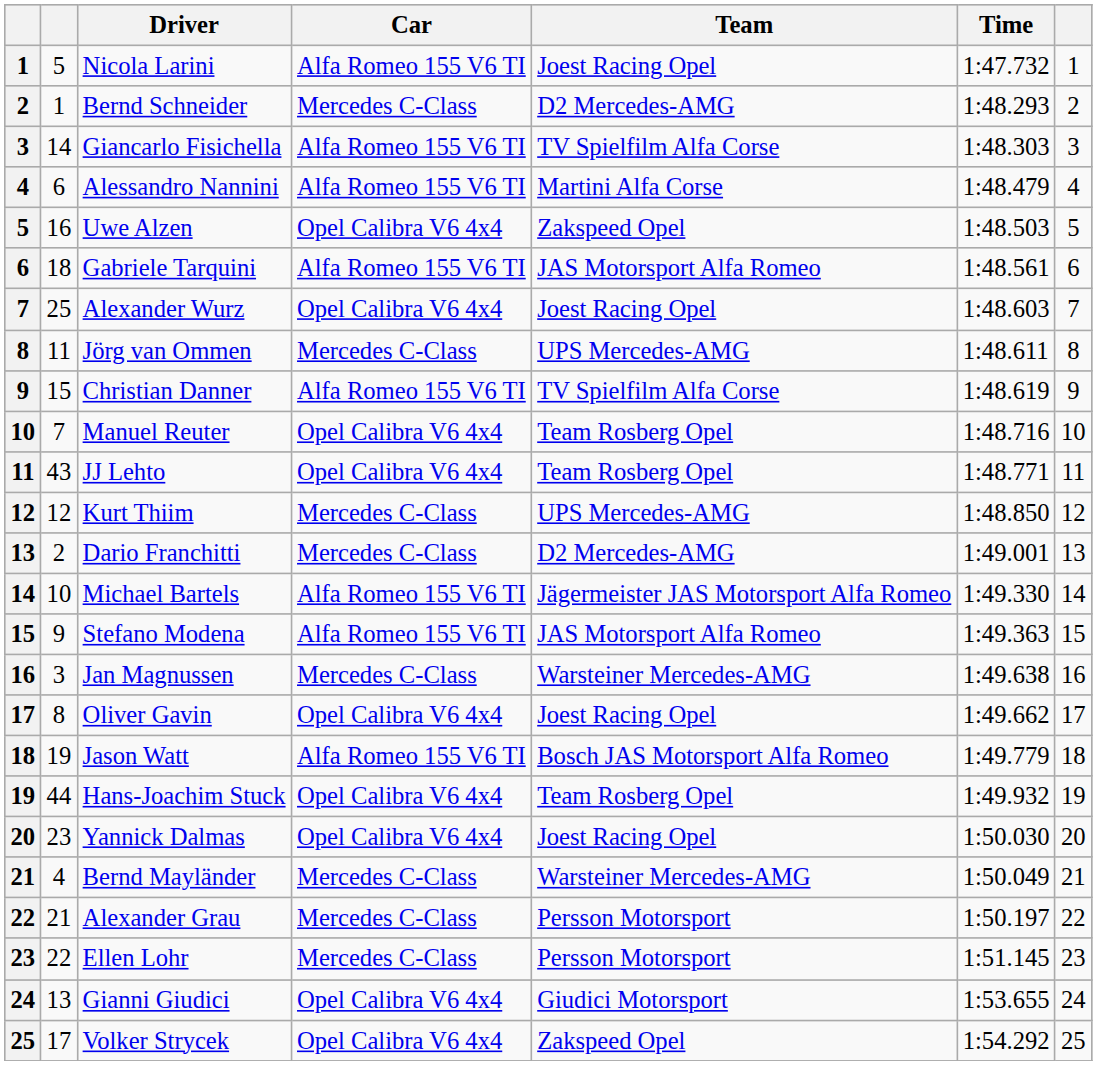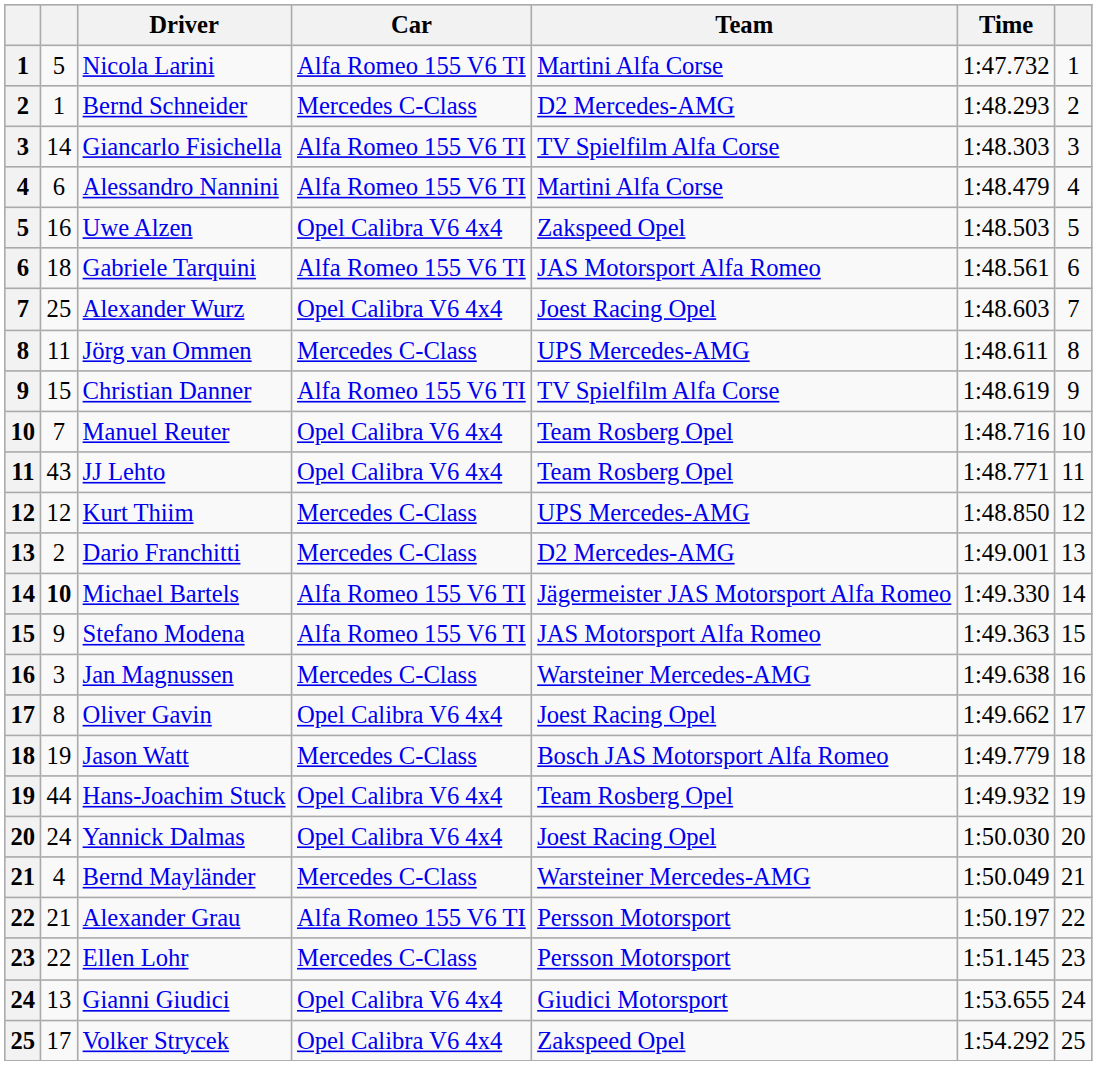Nicola Larini | Team: Joest Racing Opel -> Martini Alfa Corse
Michael Bartels | column 2: normal -> bold
Jason Watt | Car: Alfa Romeo 155 V6 TI -> Mercedes C-Class
Yannick Dalmas | column 2: 23 -> 24
Alexander Grau | Car: Mercedes C-Class -> Alfa Romeo 155 V6 TI
